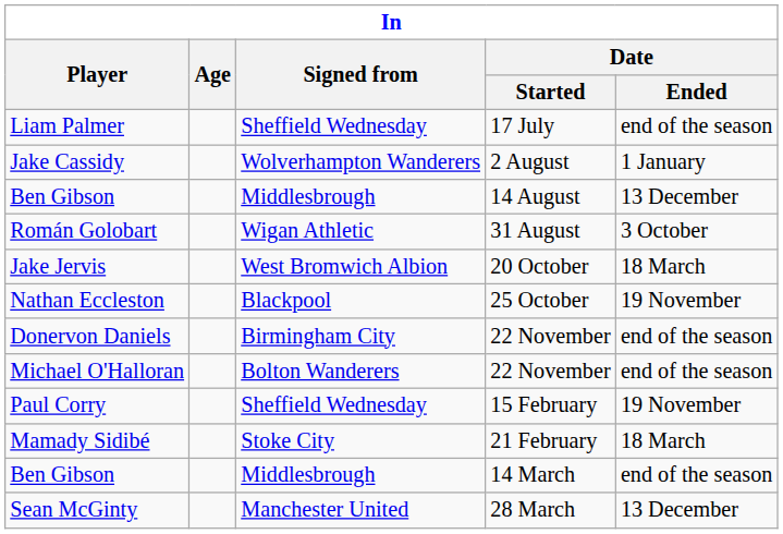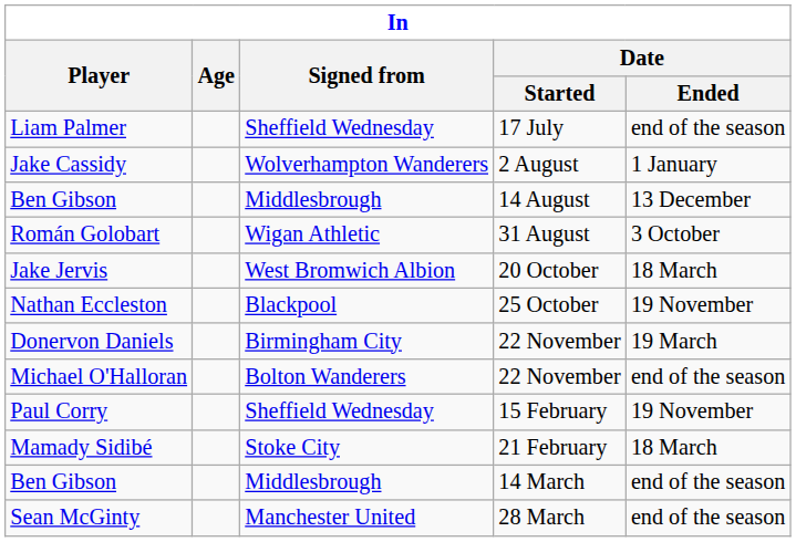Donervon Daniels | Date / Ended: end of the season -> 19 March
Sean McGinty | Date / Ended: 13 December -> end of the season
